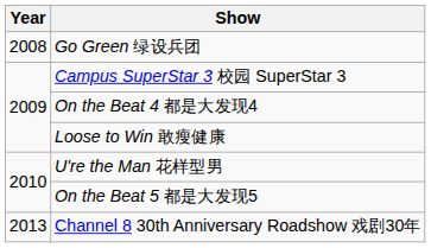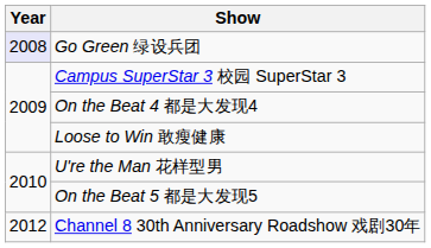Go Green 绿设兵团 | Year: no background -> lavender background
Channel 8 30th Anniversary Roadshow 戏剧30年 | Year: 2013 -> 2012
